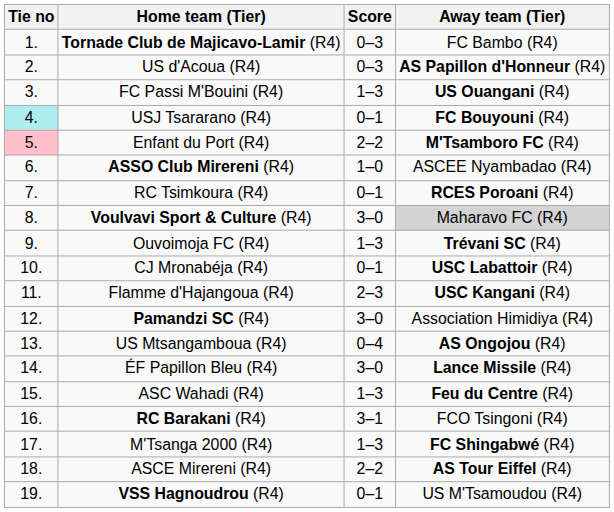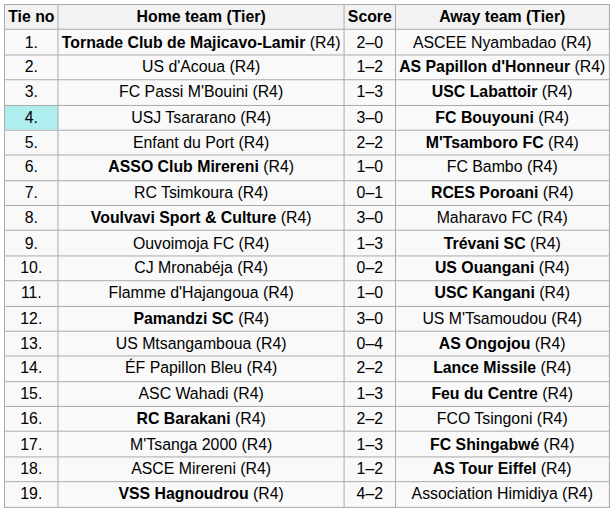Tornade Club de Majicavo-Lamir (R4) | Score: 0–3 -> 2–0
Tornade Club de Majicavo-Lamir (R4) | Away team (Tier): FC Bambo (R4) -> ASCEE Nyambadao (R4)
US d'Acoua (R4) | Score: 0–3 -> 1–2
FC Passi M'Bouini (R4) | Away team (Tier): US Ouangani (R4) -> USC Labattoir (R4)
USJ Tsararano (R4) | Score: 0–1 -> 3–0
Enfant du Port (R4) | Tie no: pink background -> no background
ASSO Club Mirereni (R4) | Away team (Tier): ASCEE Nyambadao (R4) -> FC Bambo (R4)
Voulvavi Sport & Culture (R4) | Away team (Tier): lightgrey background -> no background
CJ Mronabéja (R4) | Score: 0–1 -> 0–2
CJ Mronabéja (R4) | Away team (Tier): USC Labattoir (R4) -> US Ouangani (R4)
Flamme d'Hajangoua (R4) | Score: 2–3 -> 1–0
Pamandzi SC (R4) | Away team (Tier): Association Himidiya (R4) -> US M'Tsamoudou (R4)
ÉF Papillon Bleu (R4) | Score: 3–0 -> 2–2
RC Barakani (R4) | Score: 3–1 -> 2–2
ASCE Mirereni (R4) | Score: 2–2 -> 1–2
VSS Hagnoudrou (R4) | Score: 0–1 -> 4–2
VSS Hagnoudrou (R4) | Away team (Tier): US M'Tsamoudou (R4) -> Association Himidiya (R4)
